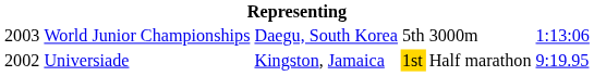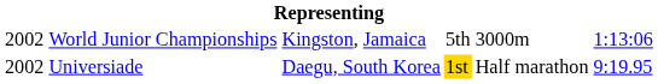World Junior Championships | column 1: 2003 -> 2002
World Junior Championships | column 3: Daegu, South Korea -> Kingston, Jamaica
Universiade | column 3: Kingston, Jamaica -> Daegu, South Korea
